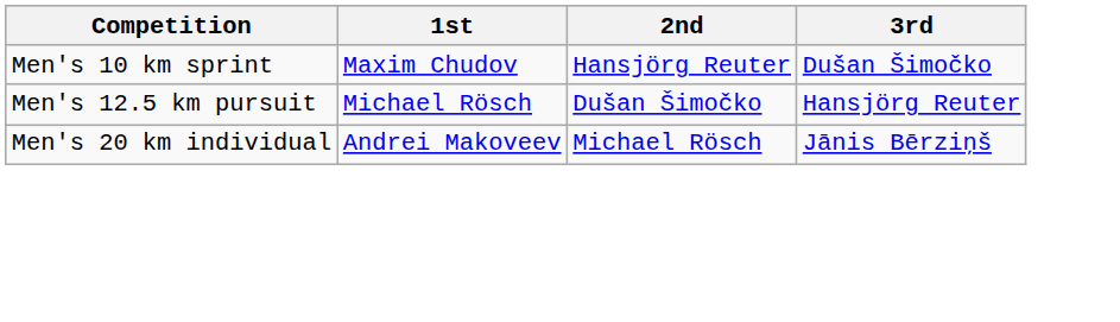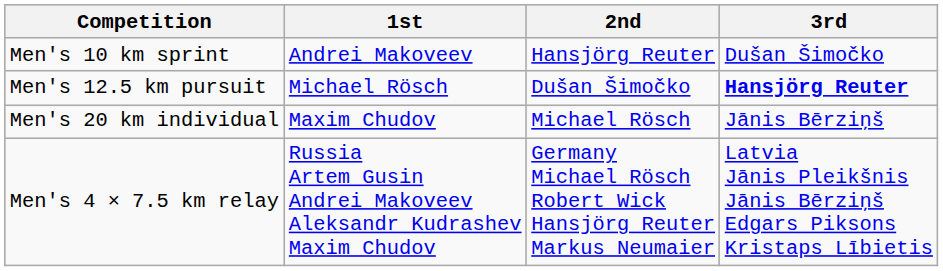Men's 10 km sprint | 1st: Maxim Chudov -> Andrei Makoveev
Men's 12.5 km pursuit | 3rd: normal -> bold
Men's 20 km individual | 1st: Andrei Makoveev -> Maxim Chudov
+ row: Men's 4 × 7.5 km relay | Russia Artem Gusin Andrei Makoveev Aleksandr Kudrashev Maxim Chudov | Germany Michael Rösch Robert Wick Hansjörg Reuter Markus Neumaier | Latvia Jānis Pleikšnis Jānis Bērziņš Edgars Piksons Kristaps Lībietis
